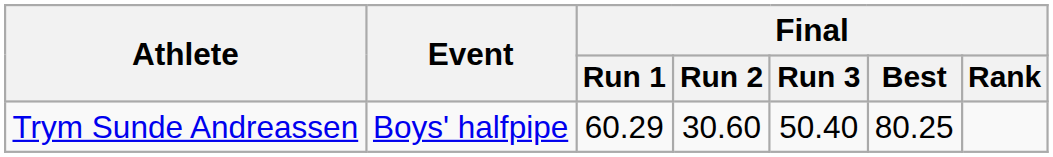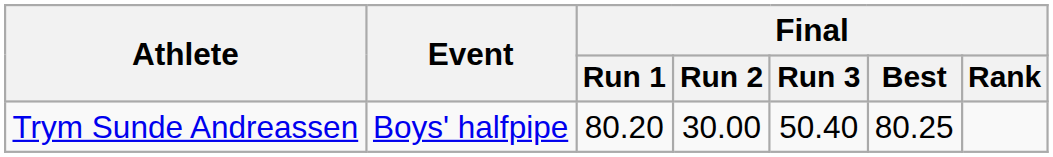Trym Sunde Andreassen | Final / Run 1: 60.29 -> 80.20
Trym Sunde Andreassen | Final / Run 2: 30.60 -> 30.00
